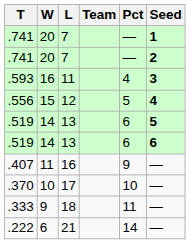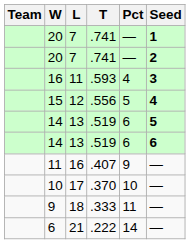columns swapped: Team <-> T
